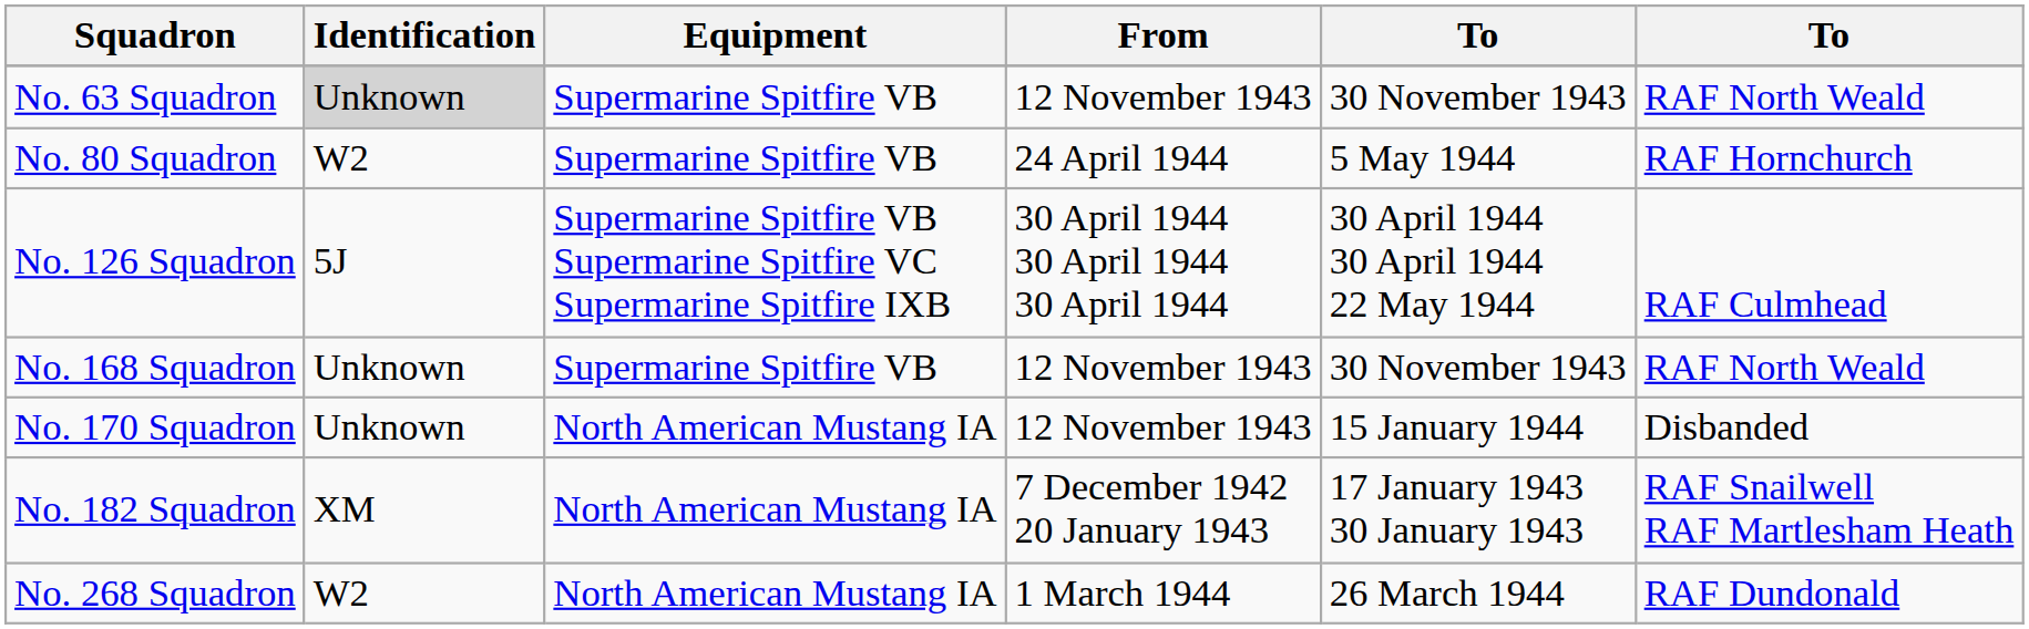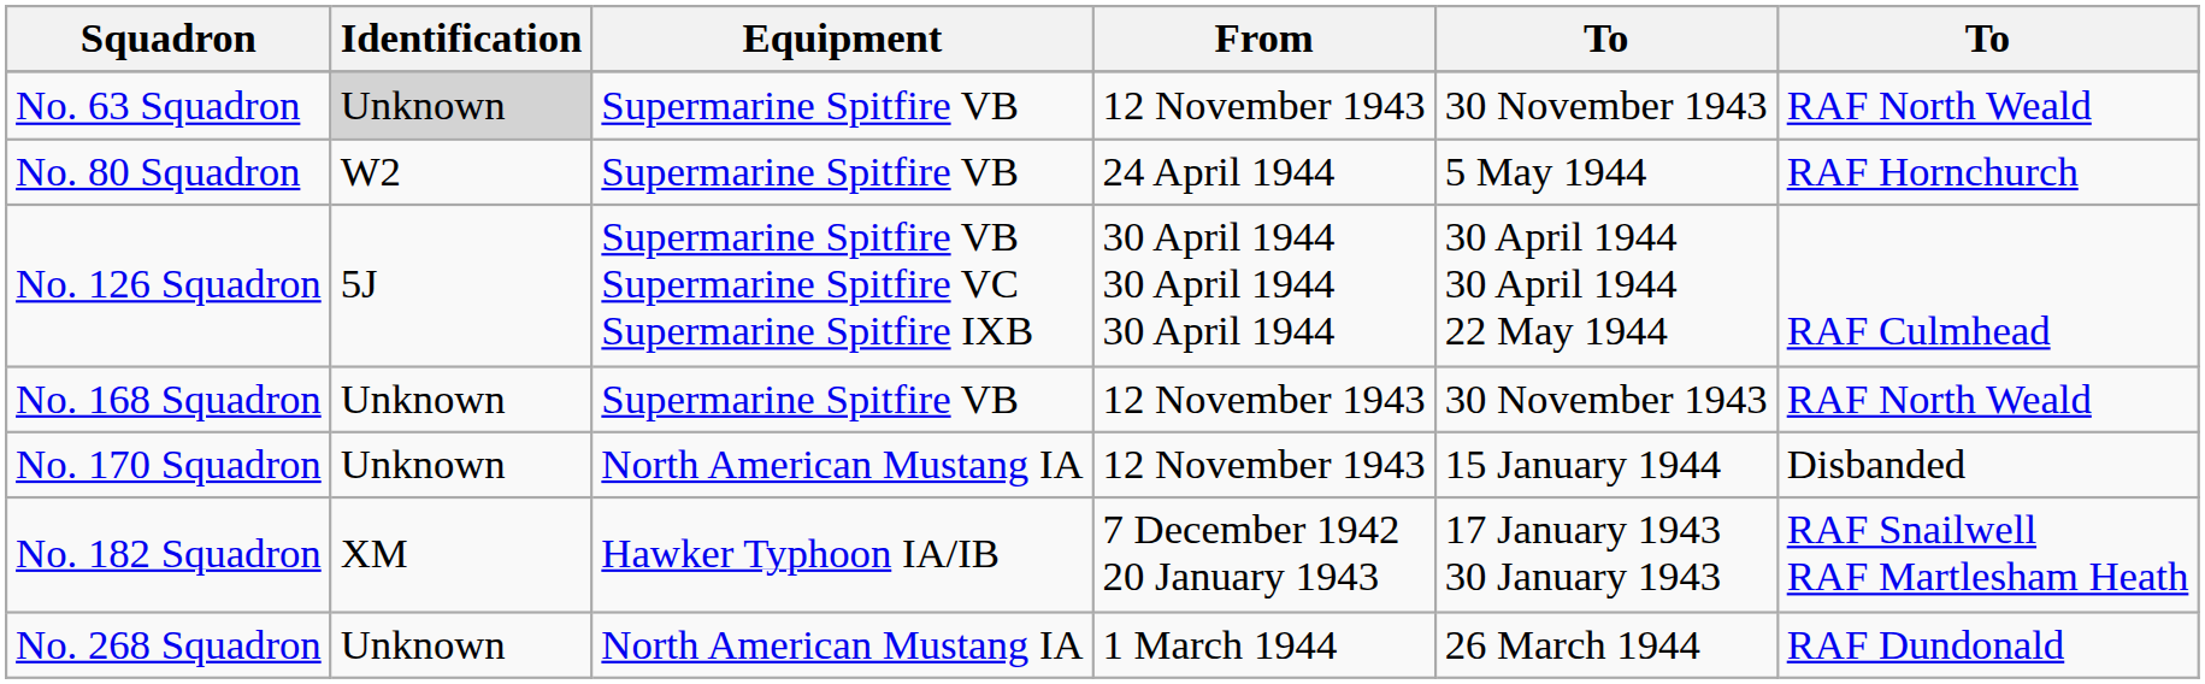No. 182 Squadron | Equipment: North American Mustang IA -> Hawker Typhoon IA/IB
No. 268 Squadron | Identification: W2 -> Unknown
